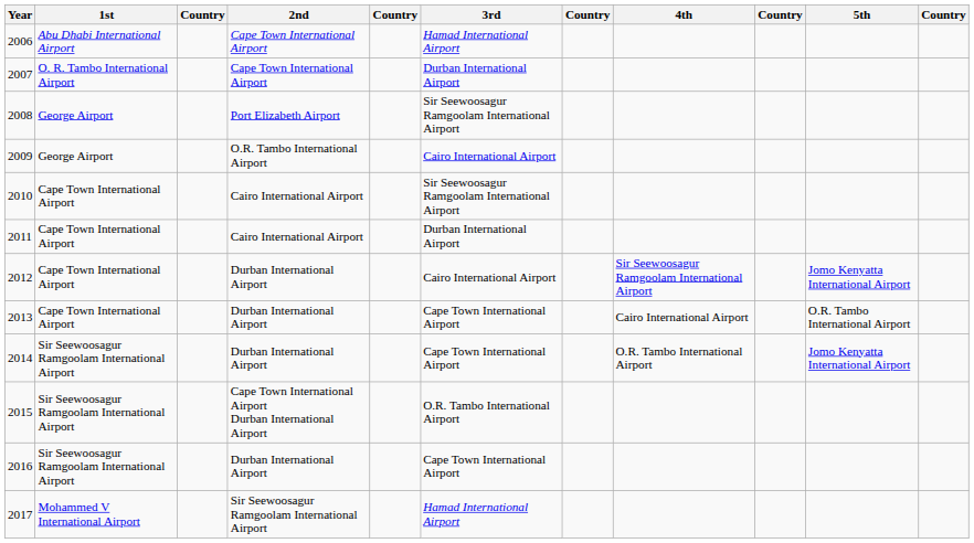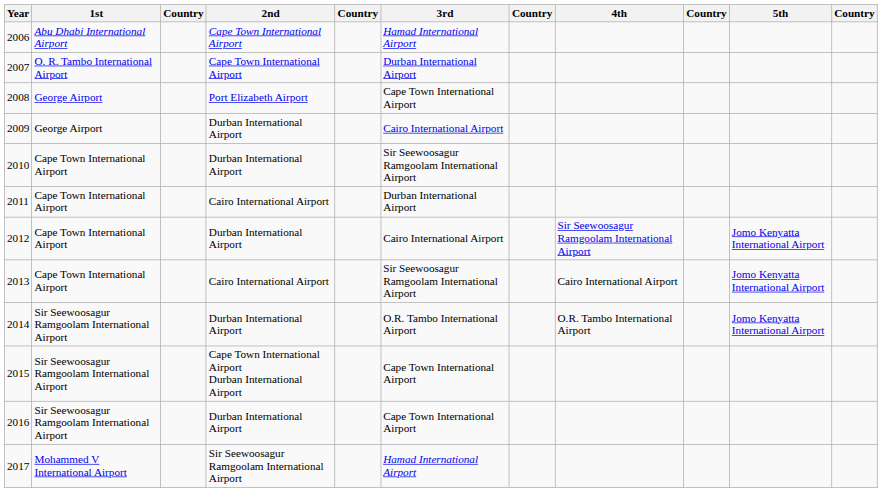2008 | 3rd: Sir Seewoosagur Ramgoolam International Airport -> Cape Town International Airport
2009 | 2nd: O.R. Tambo International Airport -> Durban International Airport
2010 | 2nd: Cairo International Airport -> Durban International Airport
2013 | 2nd: Durban International Airport -> Cairo International Airport
2013 | 3rd: Cape Town International Airport -> Sir Seewoosagur Ramgoolam International Airport
2013 | 5th: O.R. Tambo International Airport -> Jomo Kenyatta International Airport
2014 | 3rd: Cape Town International Airport -> O.R. Tambo International Airport
2015 | 3rd: O.R. Tambo International Airport -> Cape Town International Airport
